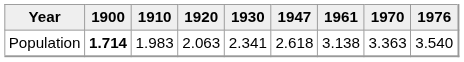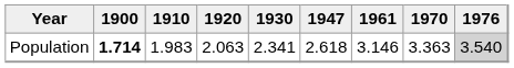Population | 1961: 3.138 -> 3.146
Population | 1976: no background -> lightgrey background
